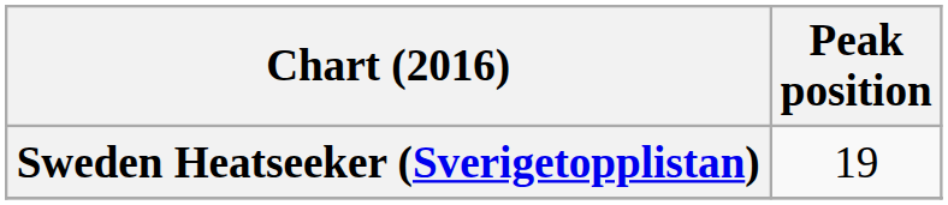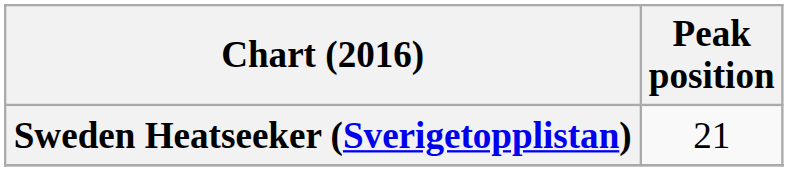Sweden Heatseeker (Sverigetopplistan) | Peak position: 19 -> 21
